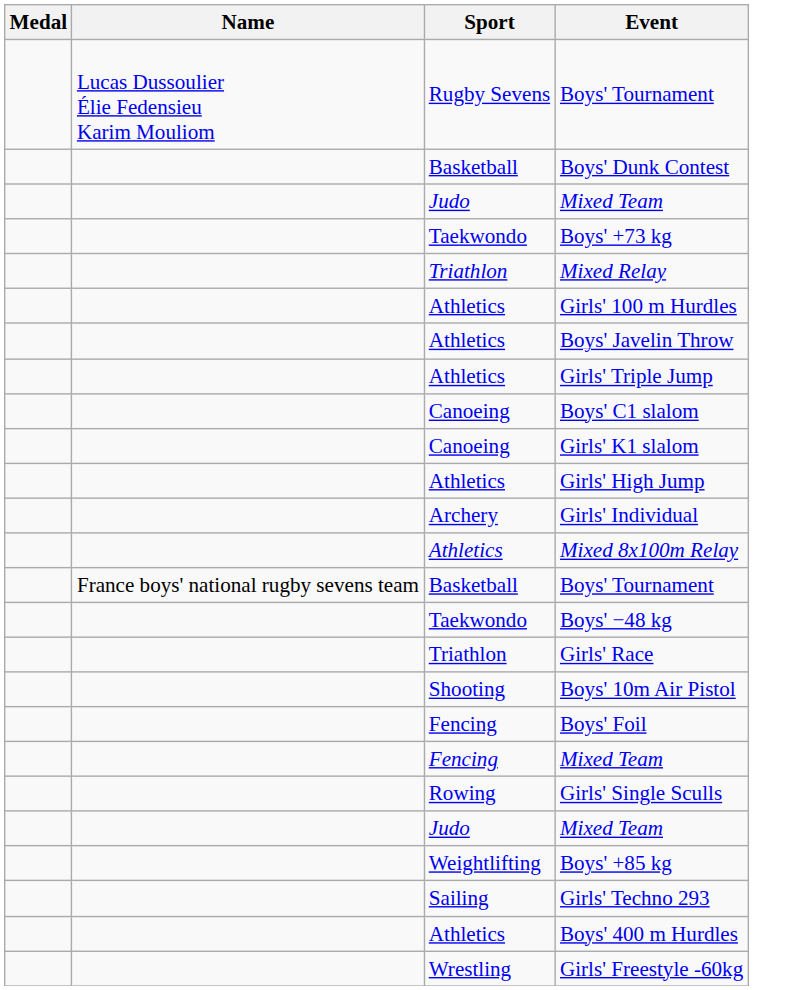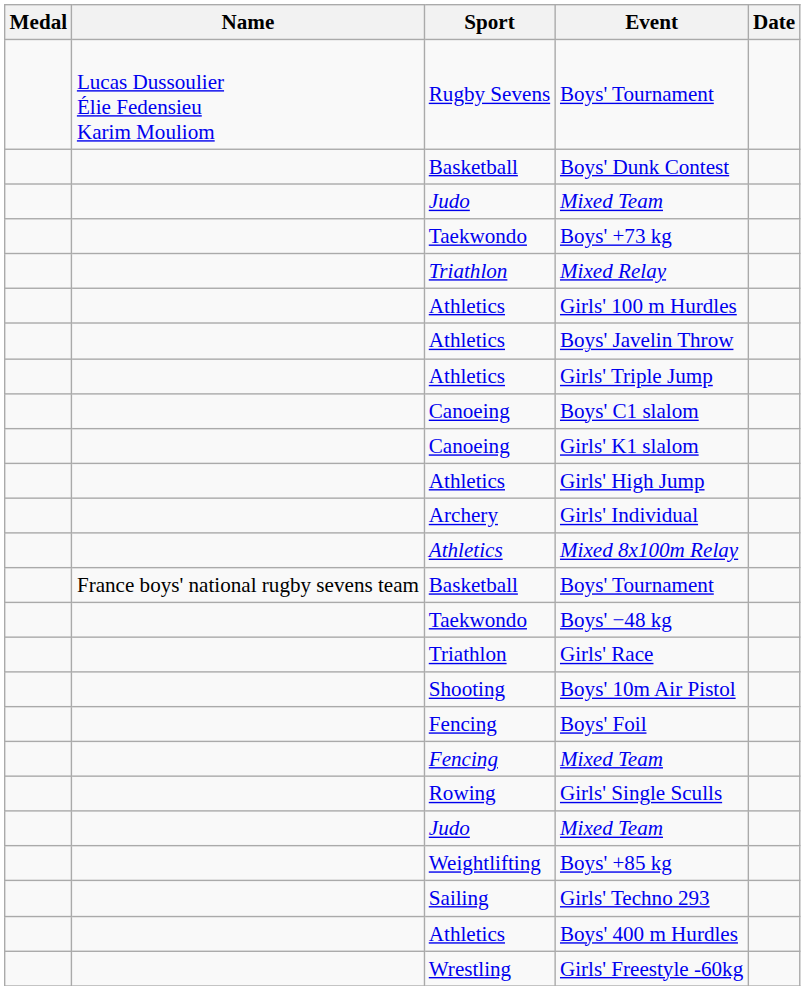+ column: Date
